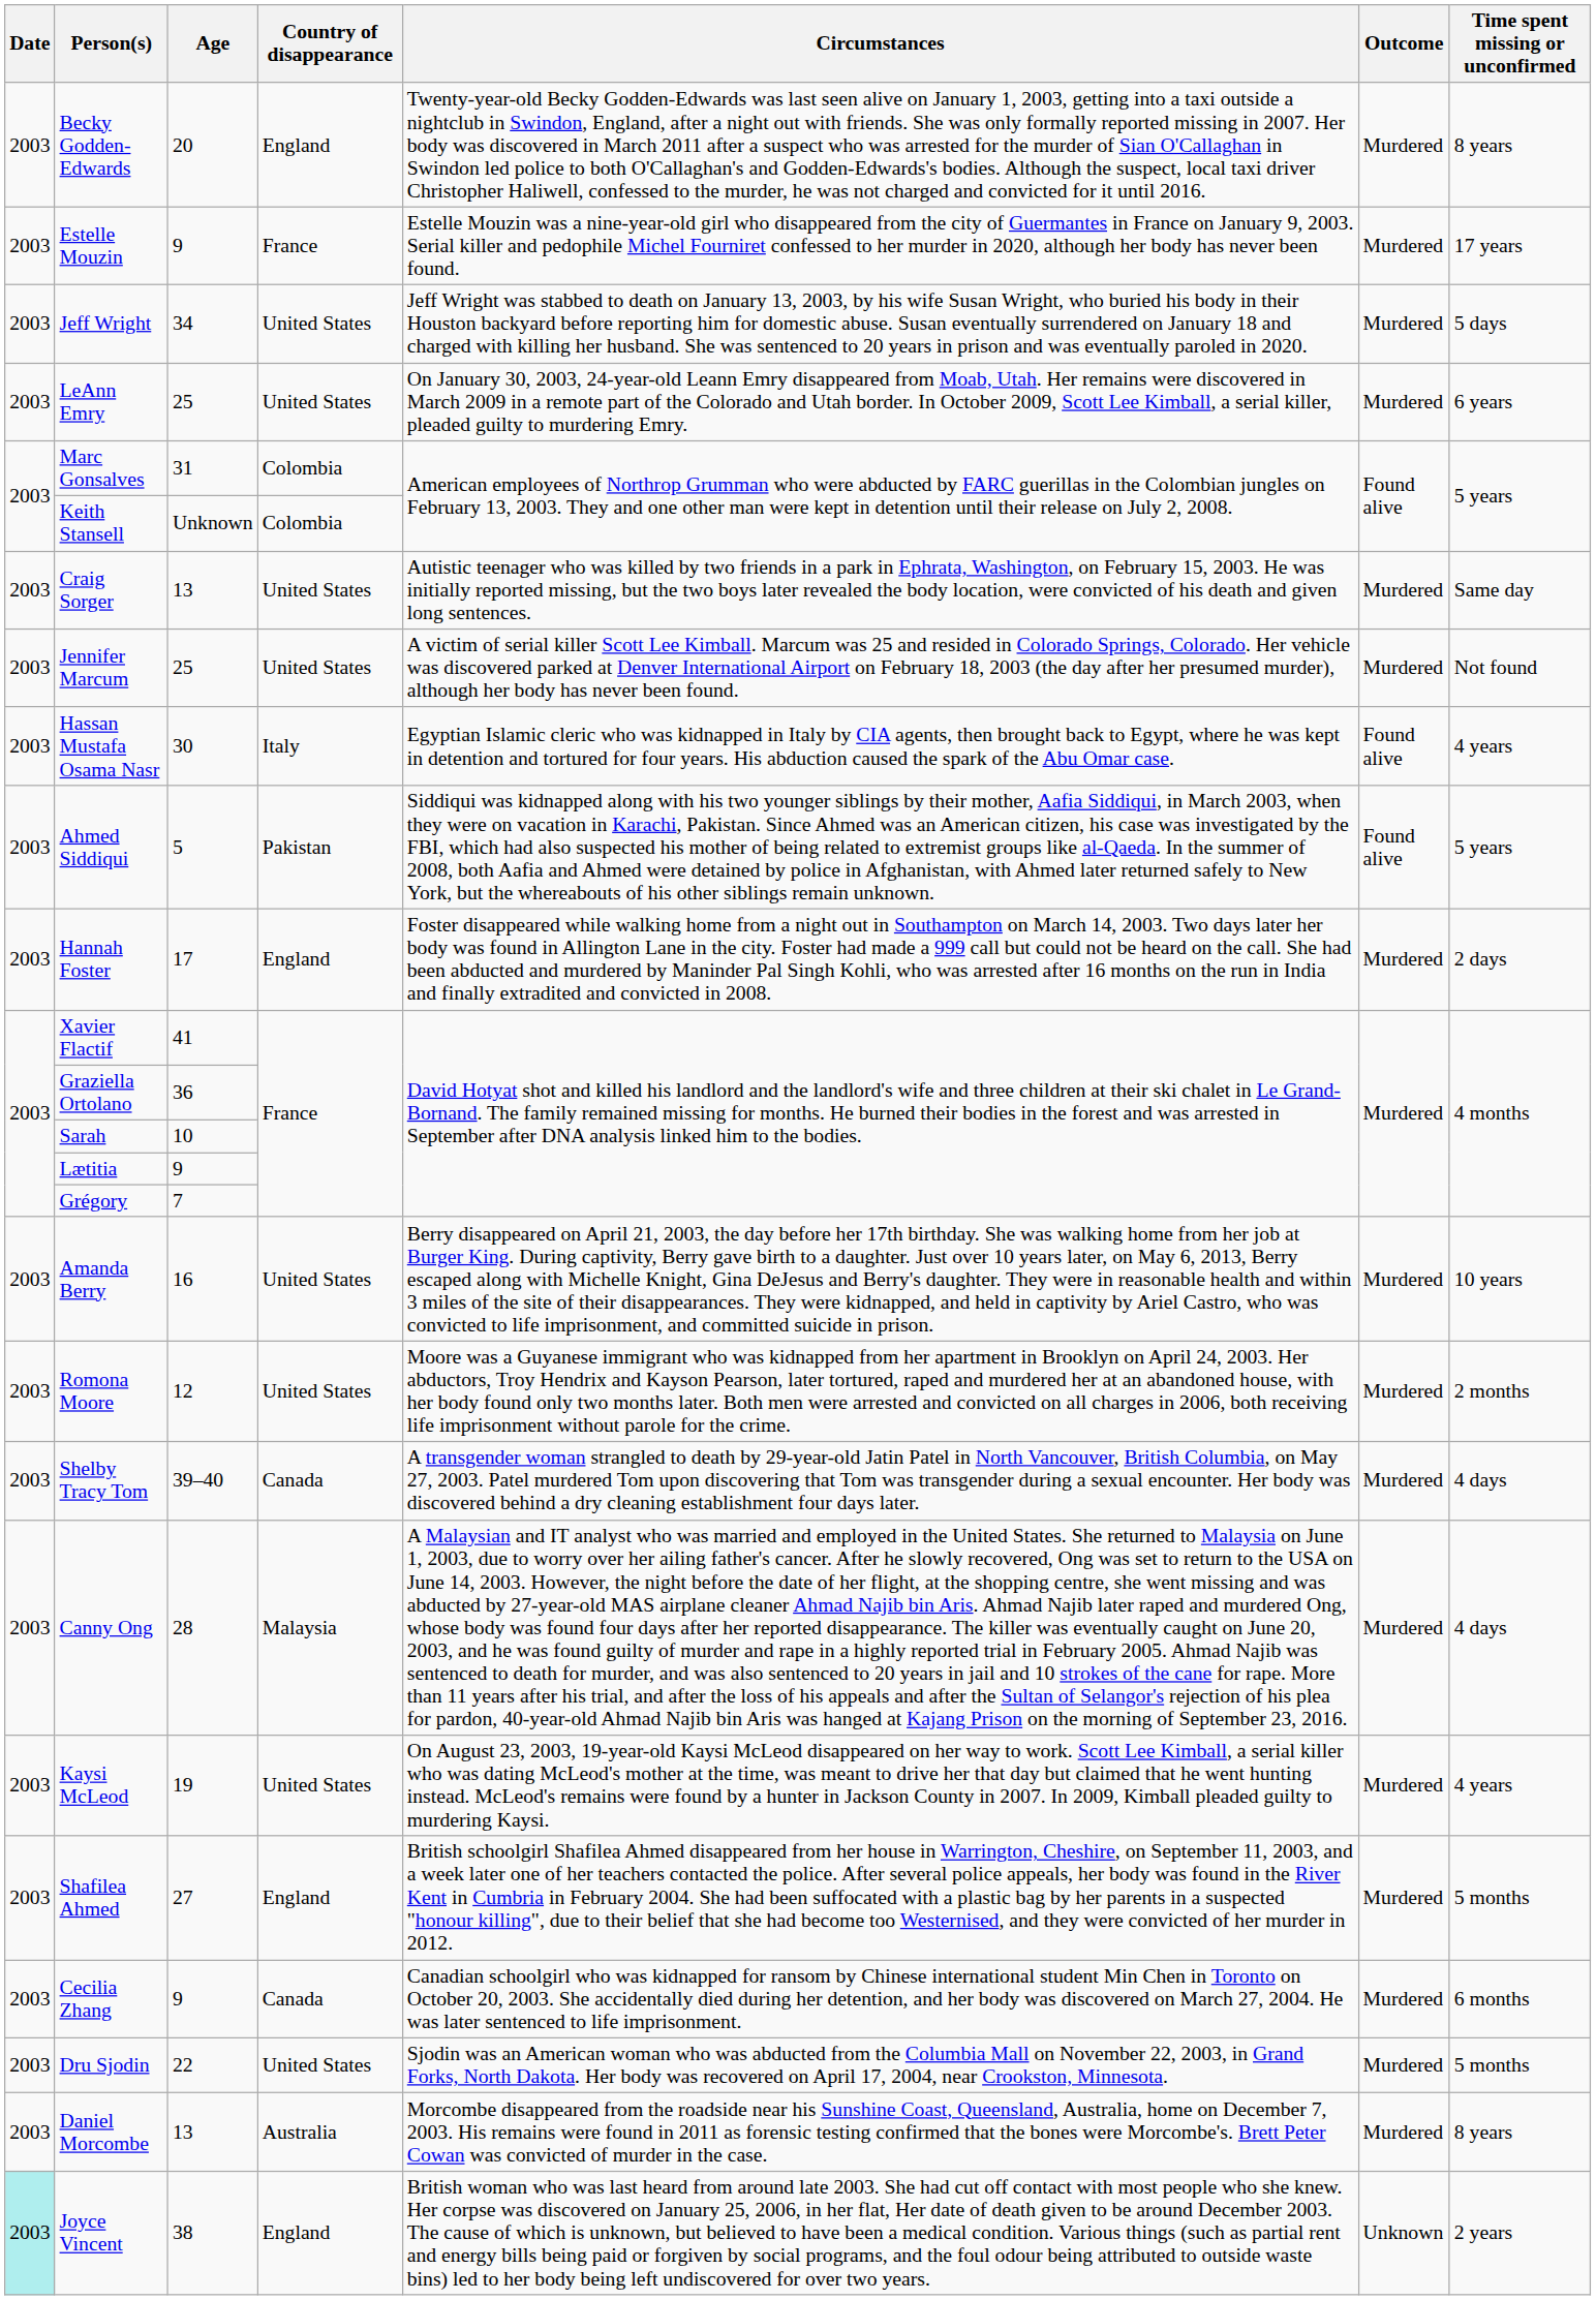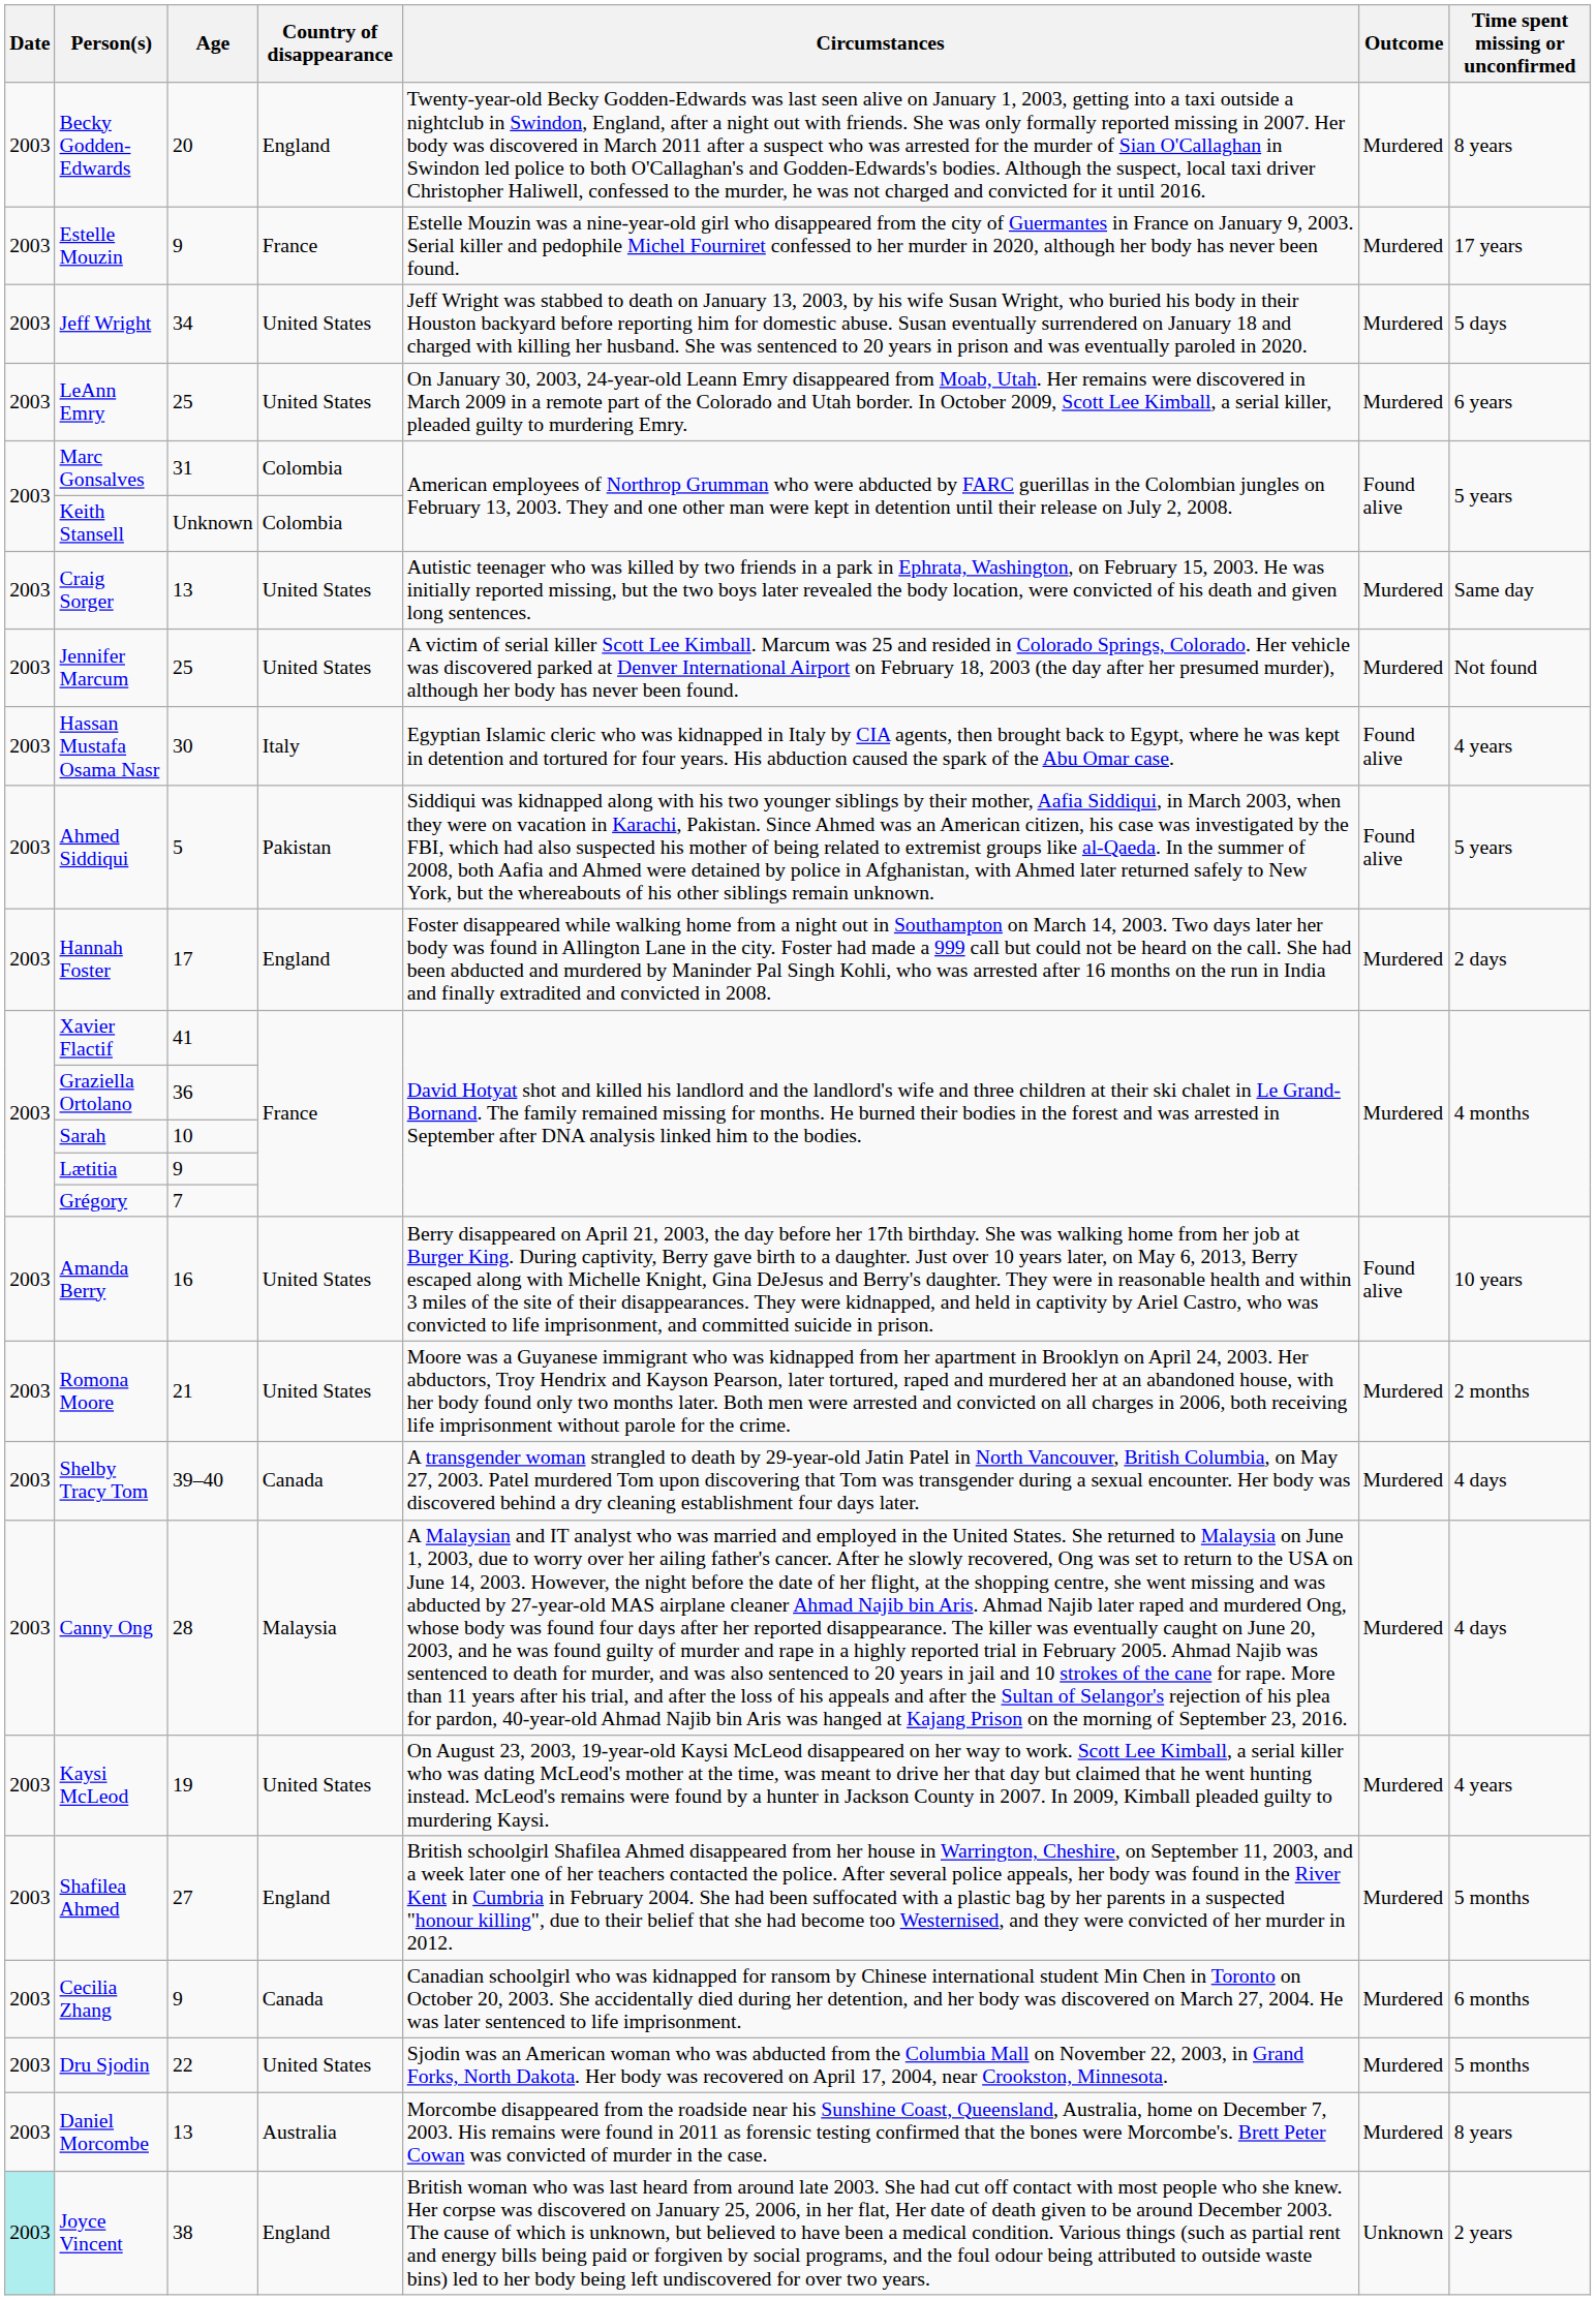Amanda Berry | Outcome: Murdered -> Found alive
Romona Moore | Age: 12 -> 21
